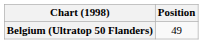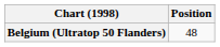Belgium (Ultratop 50 Flanders) | Position: 49 -> 48
